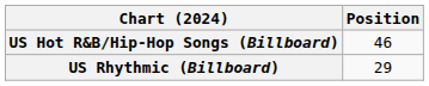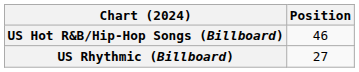US Rhythmic (Billboard) | Position: 29 -> 27
